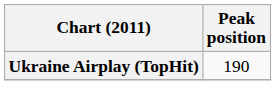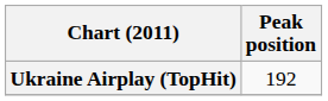Ukraine Airplay (TopHit) | Peak position: 190 -> 192
